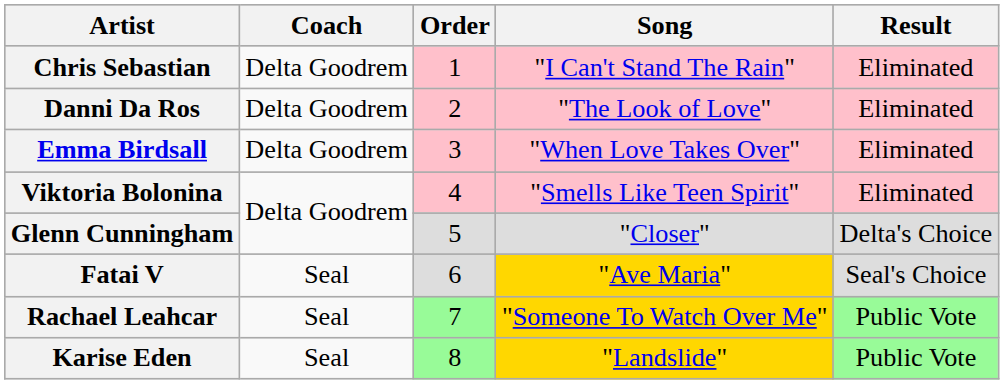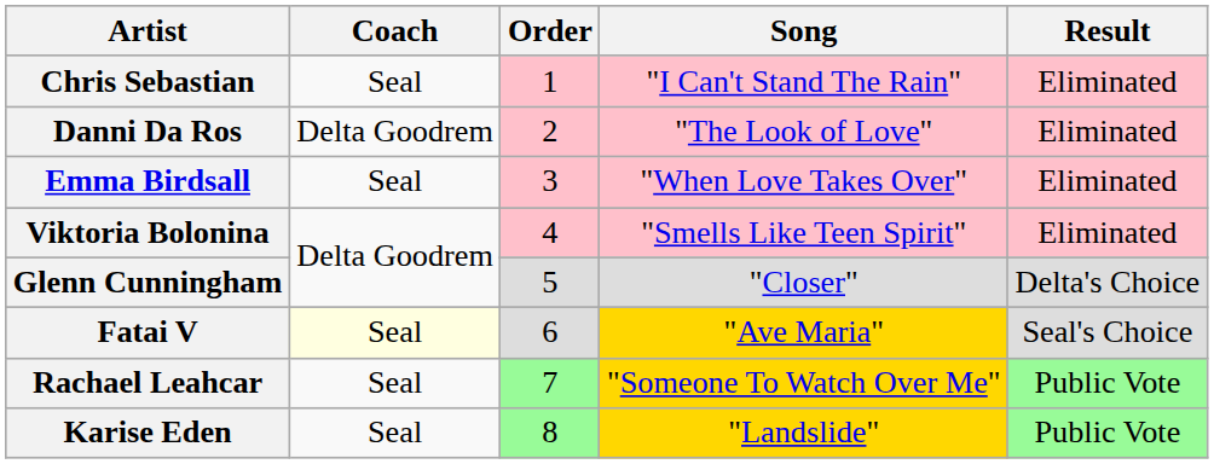Chris Sebastian | Coach: Delta Goodrem -> Seal
Emma Birdsall | Coach: Delta Goodrem -> Seal
Fatai V | Coach: no background -> lightyellow background
